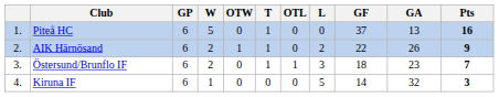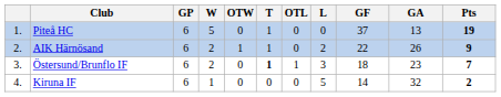Piteå HC | Pts: 16 -> 19
Östersund/Brunflo IF | T: normal -> bold
Kiruna IF | Pts: 3 -> 2
